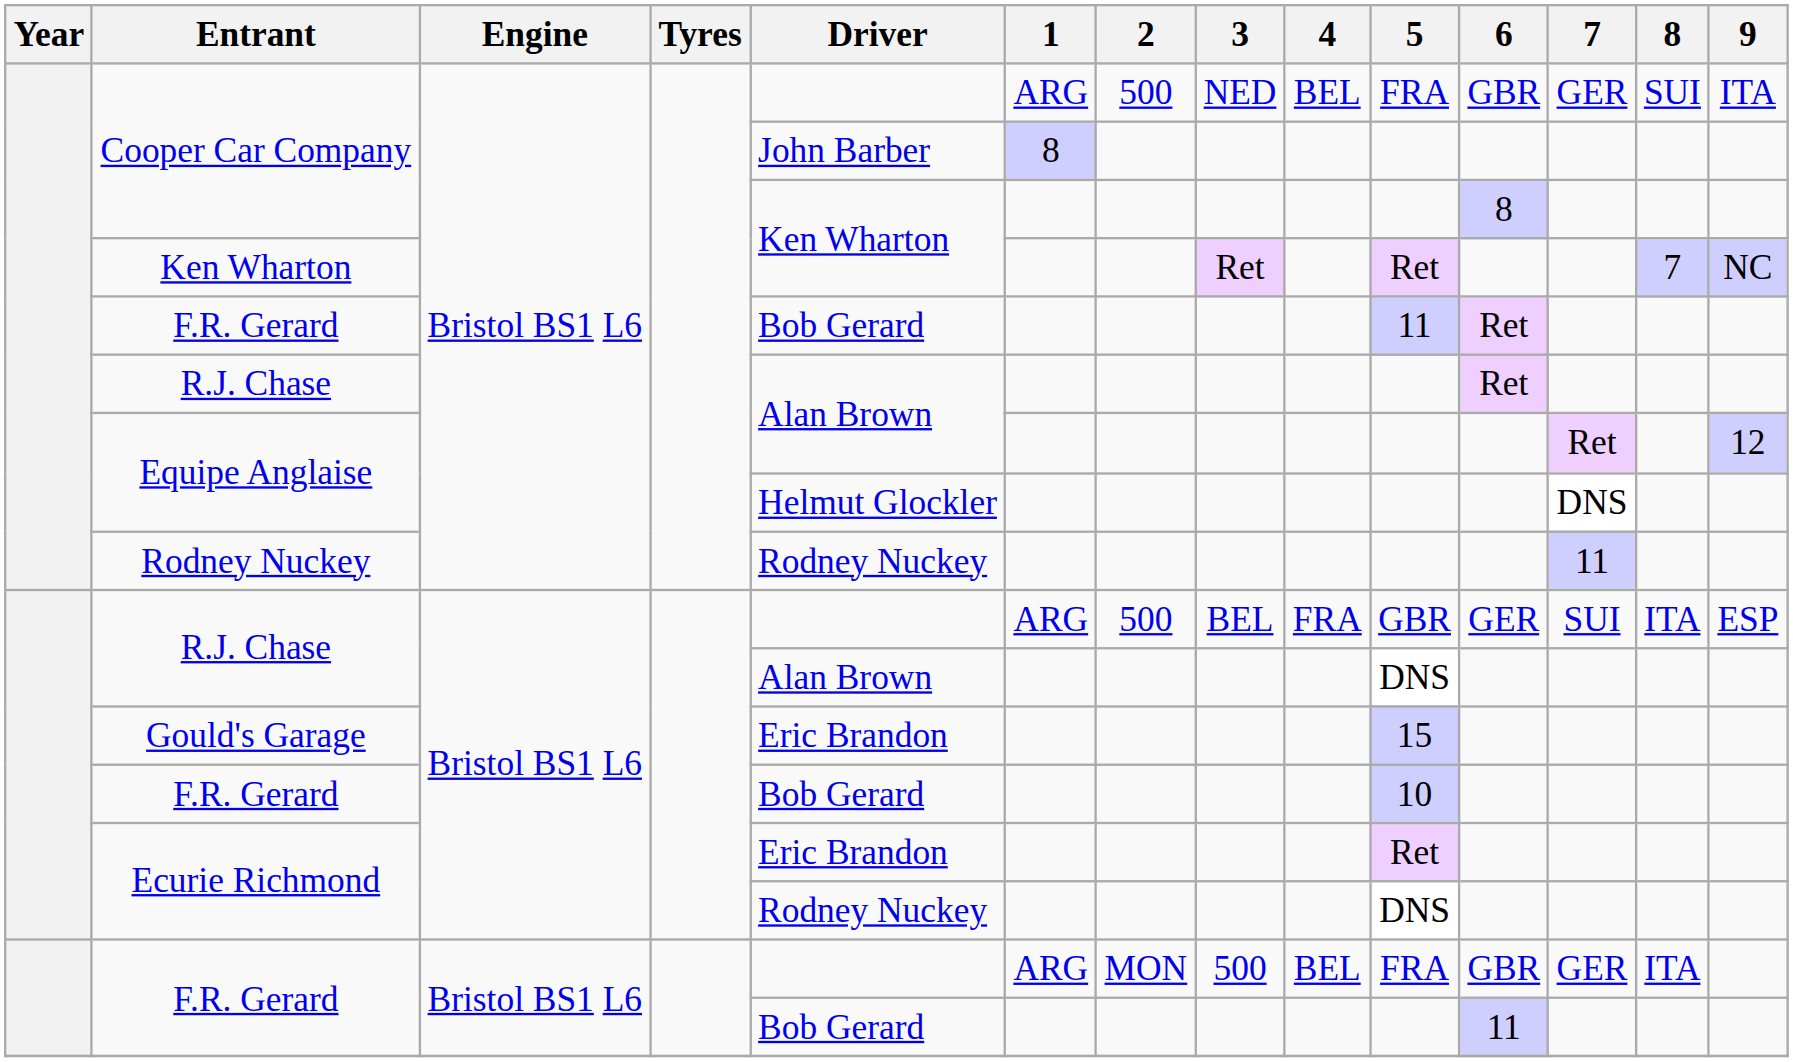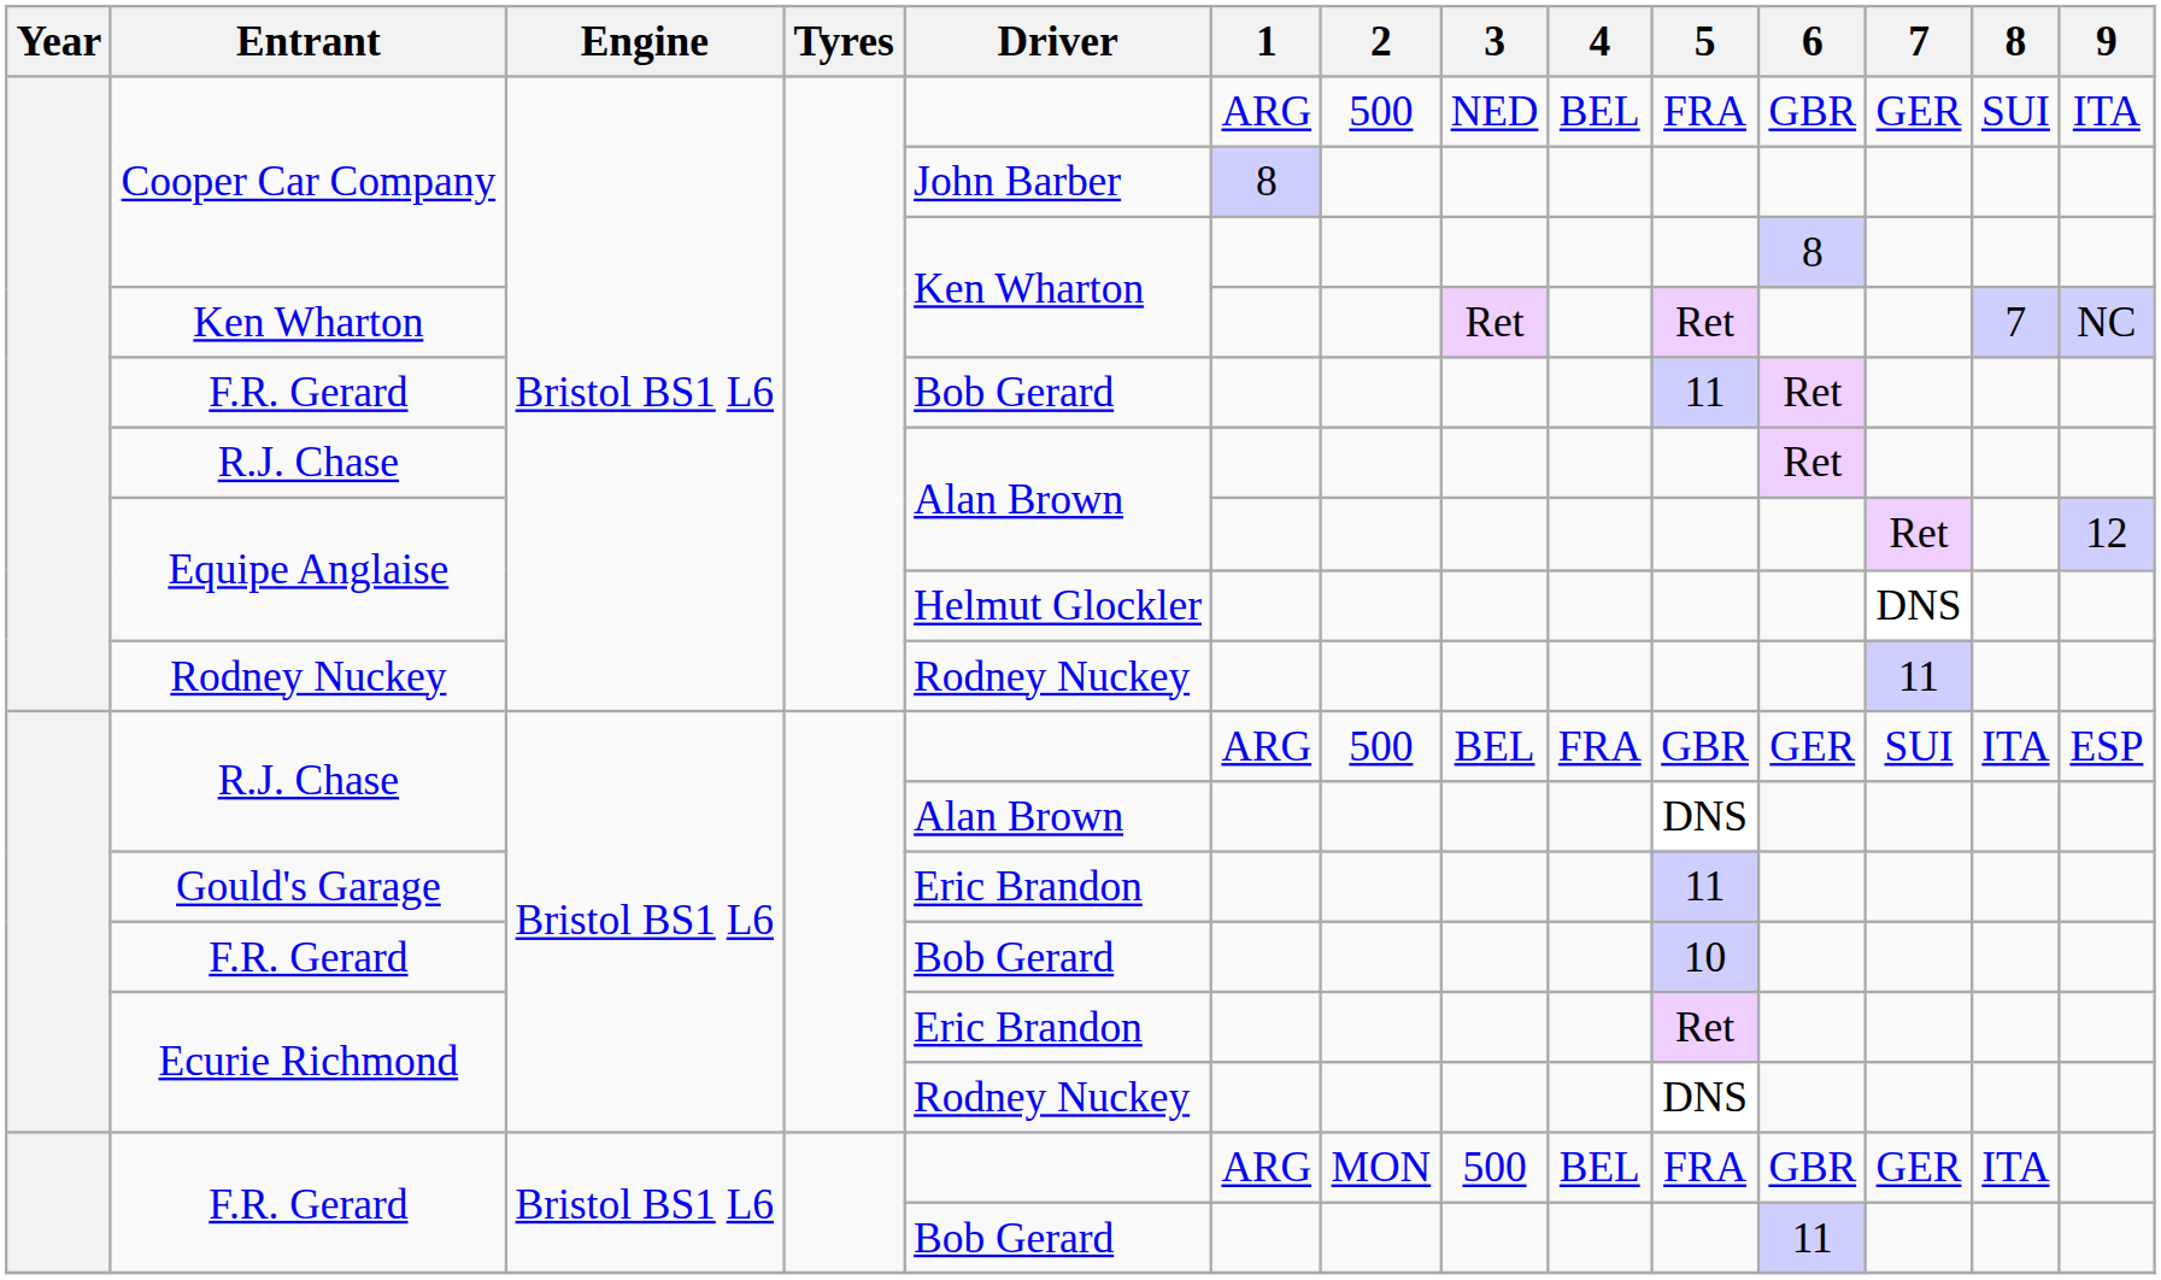Gould's Garage | 5: 15 -> 11
